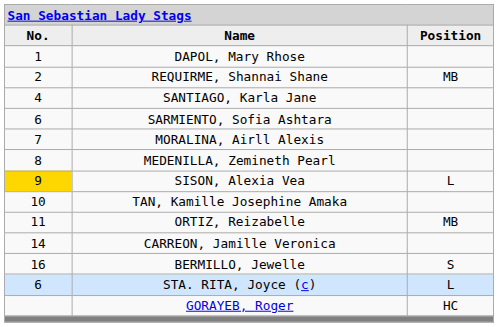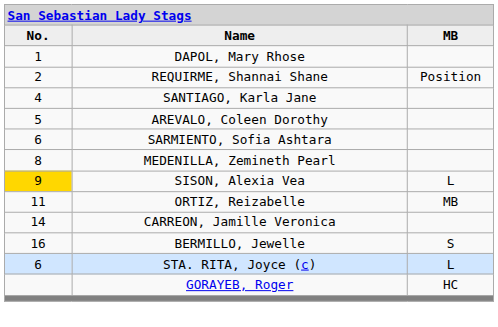Name | column 3: Position -> MB
REQUIRME, Shannai Shane | column 3: MB -> Position
+ row: 5 | AREVALO, Coleen Dorothy
- row: 7 | MORALINA, Airll Alexis
- row: 10 | TAN, Kamille Josephine Amaka
